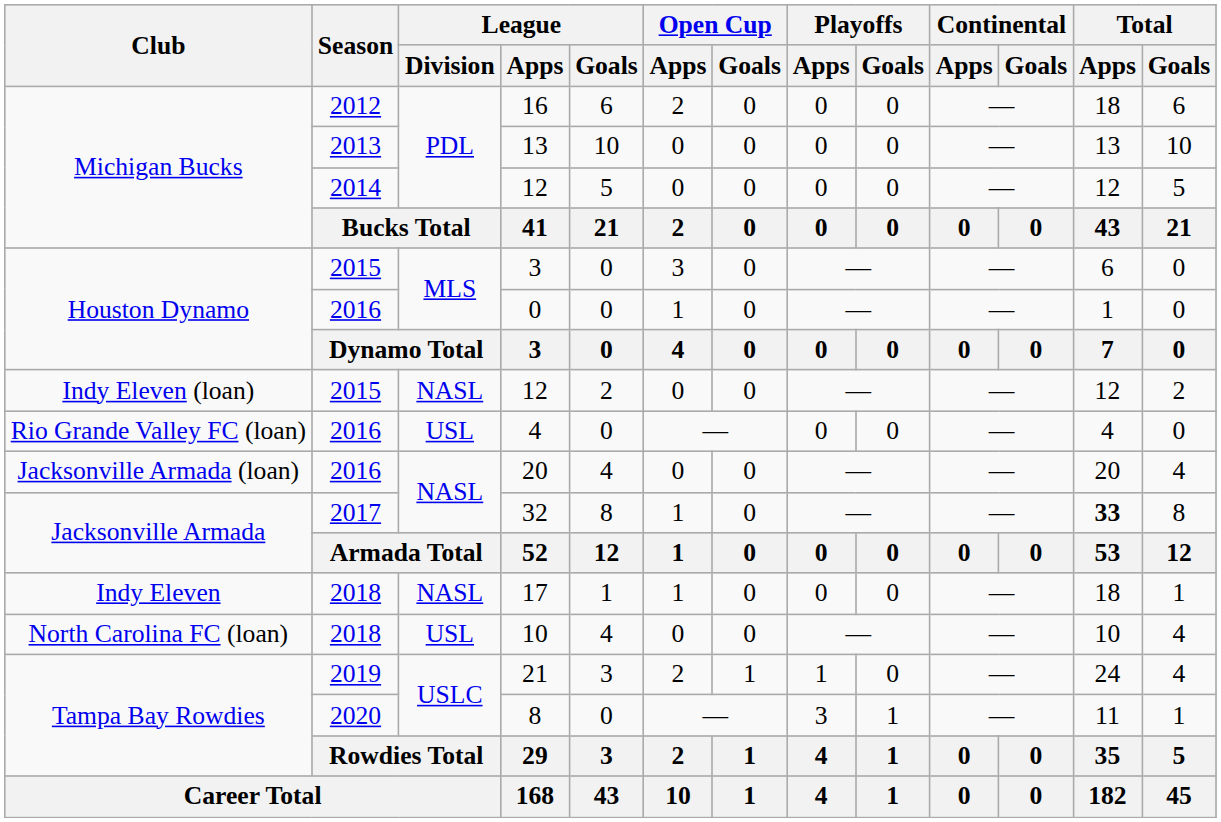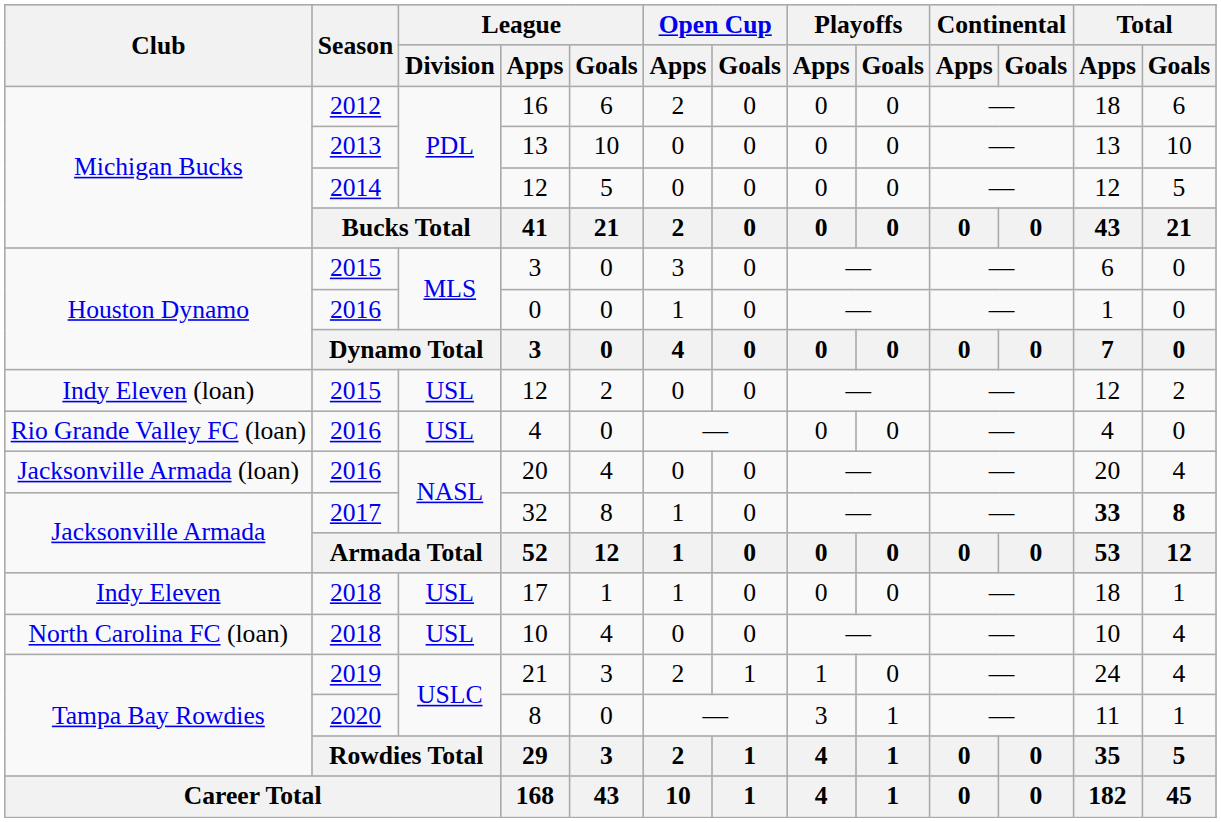Indy Eleven (loan) / 12 | League / Division: NASL -> USL
32 | Total / Goals: normal -> bold
17 | League / Division: NASL -> USL
